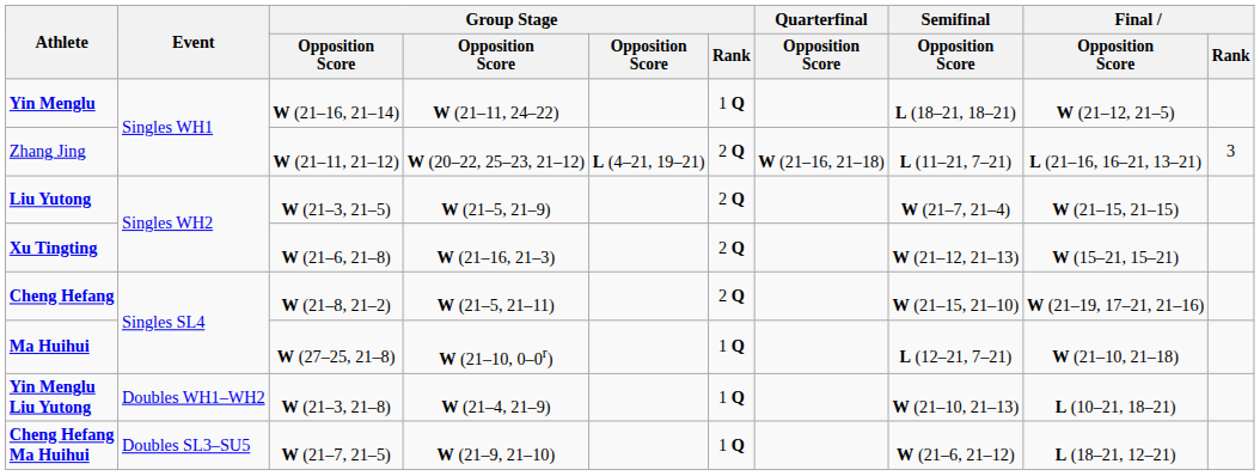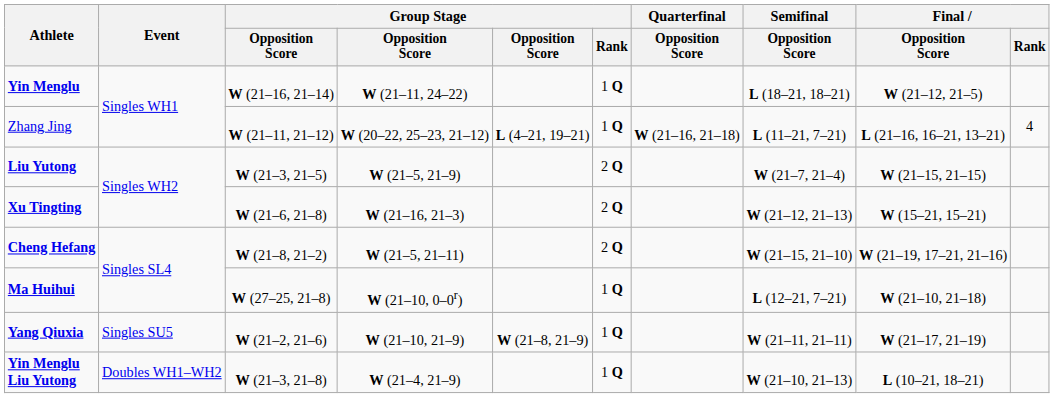Zhang Jing | Group Stage / Rank: 2 Q -> 1 Q
Zhang Jing | Final / Rank: 3 -> 4
+ row: Yang Qiuxia | Singles SU5 | W (21–2, 21–6) | W (21–10, 21–9) | W (21–8, 21–9) | 1 Q | W (21–11, 21–11) | W (21–17, 21–19)
- row: Cheng Hefang Ma Huihui | Doubles SL3–SU5 | W (21–7, 21–5) | W (21–9, 21–10) | 1 Q | W (21–6, 21–12) | L (18–21, 12–21)
